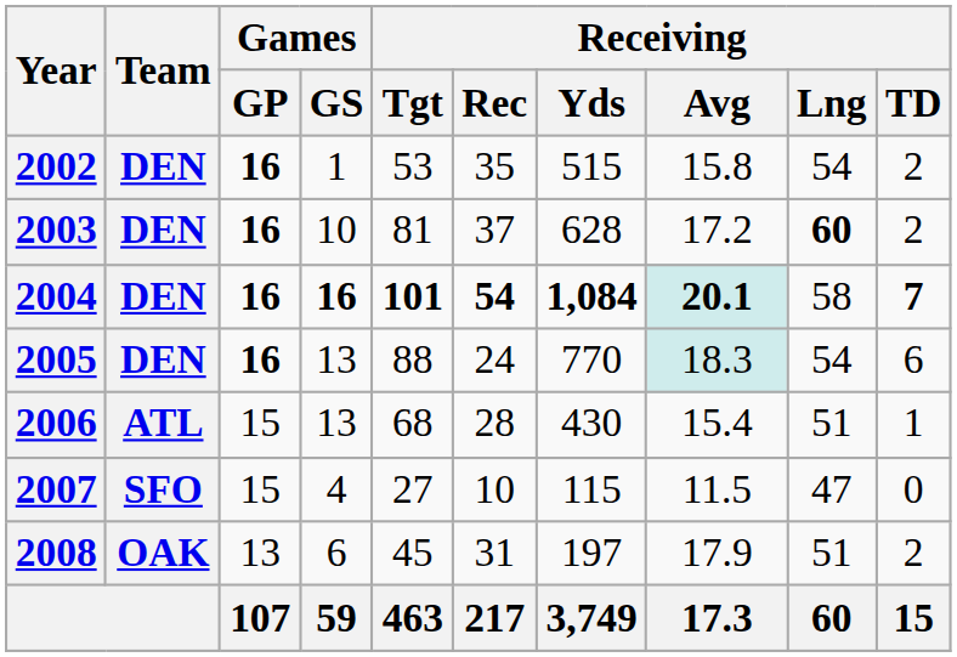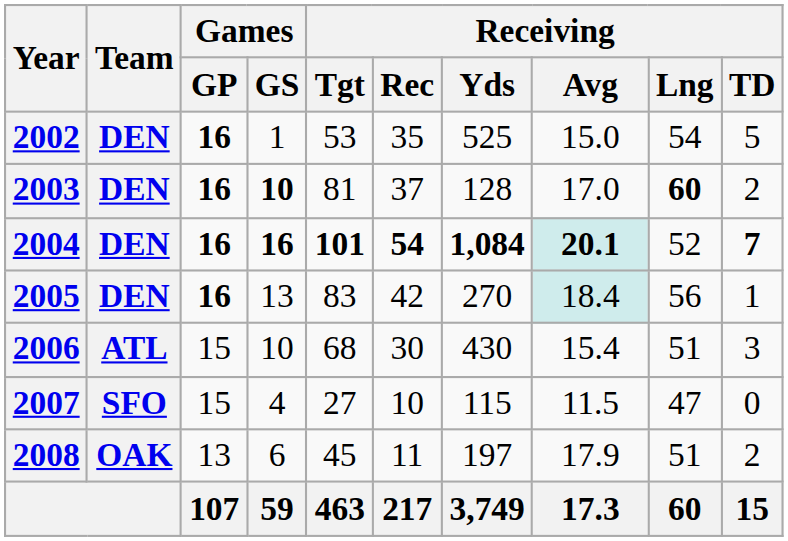2002 | Receiving / Yds: 515 -> 525
2002 | Receiving / Avg: 15.8 -> 15.0
2002 | Receiving / TD: 2 -> 5
2003 | Games / GS: normal -> bold
2003 | Receiving / Yds: 628 -> 128
2003 | Receiving / Avg: 17.2 -> 17.0
2004 | Receiving / Lng: 58 -> 52
2005 | Receiving / Tgt: 88 -> 83
2005 | Receiving / Rec: 24 -> 42
2005 | Receiving / Yds: 770 -> 270
2005 | Receiving / Avg: 18.3 -> 18.4
2005 | Receiving / Lng: 54 -> 56
2005 | Receiving / TD: 6 -> 1
2006 | Games / GS: 13 -> 10
2006 | Receiving / Rec: 28 -> 30
2006 | Receiving / TD: 1 -> 3
2008 | Receiving / Rec: 31 -> 11
